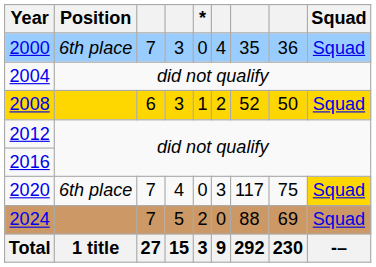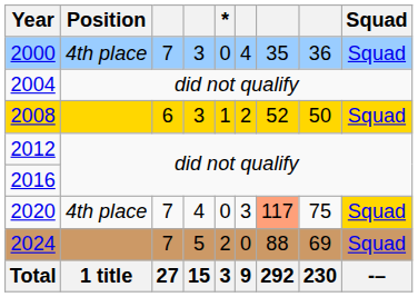2000 | Position: 6th place -> 4th place
2020 | Position: 6th place -> 4th place
2020 | column 7: no background -> lightsalmon background
